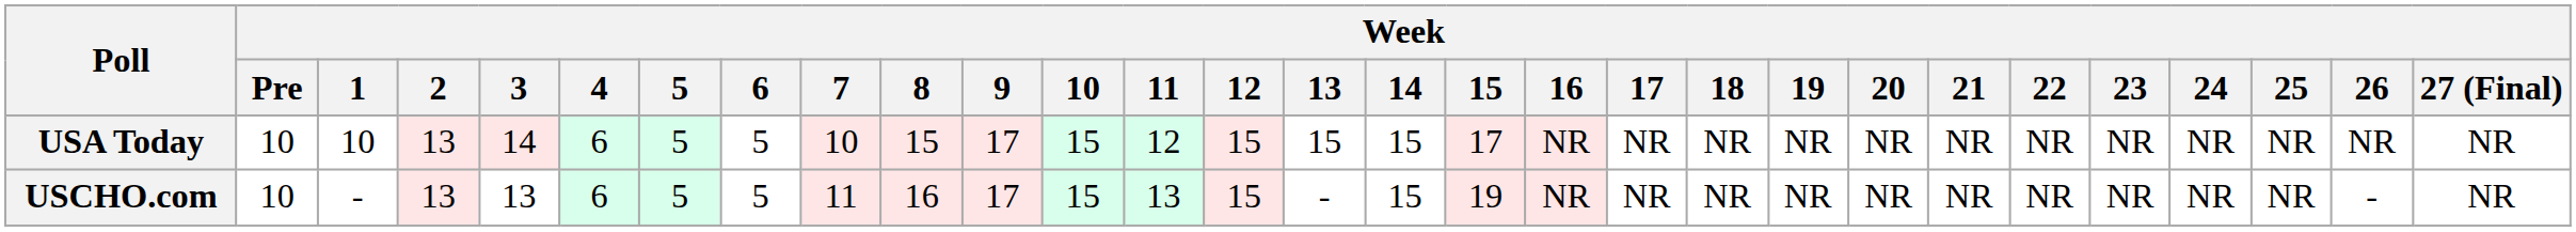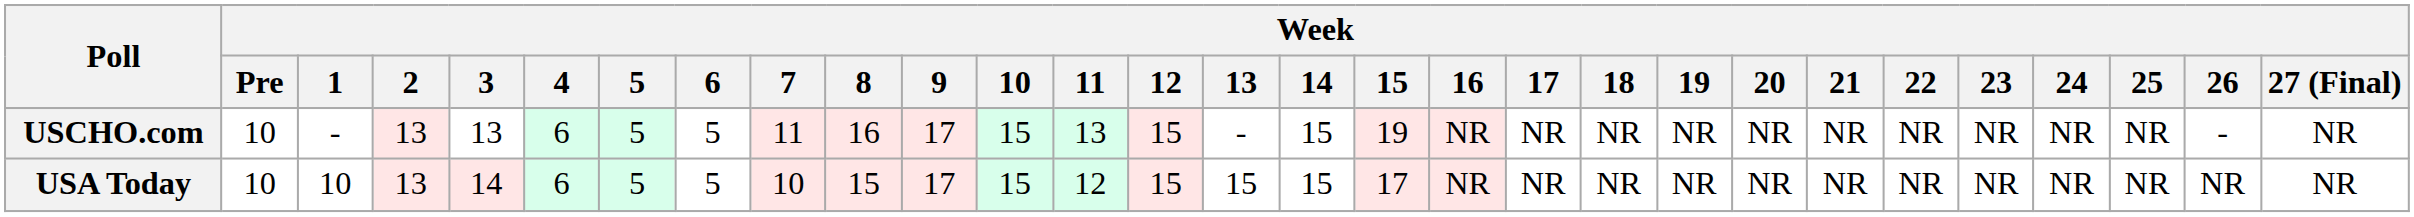rows swapped: USCHO.com <-> USA Today
